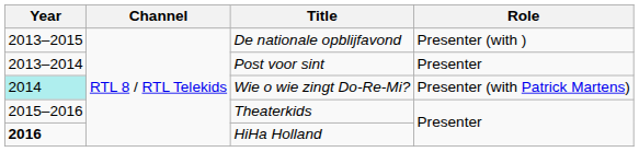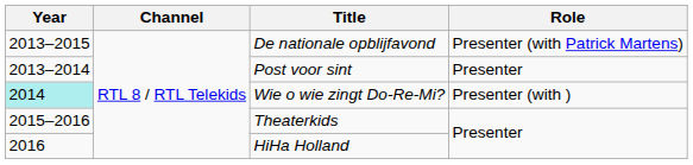De nationale opblijfavond | Role: Presenter (with ) -> Presenter (with Patrick Martens)
Wie o wie zingt Do-Re-Mi? | Role: Presenter (with Patrick Martens) -> Presenter (with )
HiHa Holland | Year: bold -> normal
